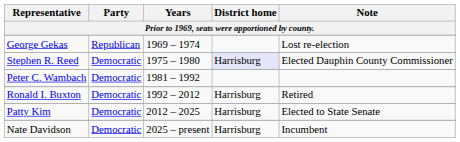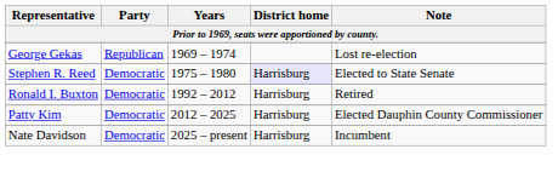Stephen R. Reed | Note: Elected Dauphin County Commissioner -> Elected to State Senate
- row: Peter C. Wambach | Democratic | 1981 – 1992
Patty Kim | Note: Elected to State Senate -> Elected Dauphin County Commissioner
